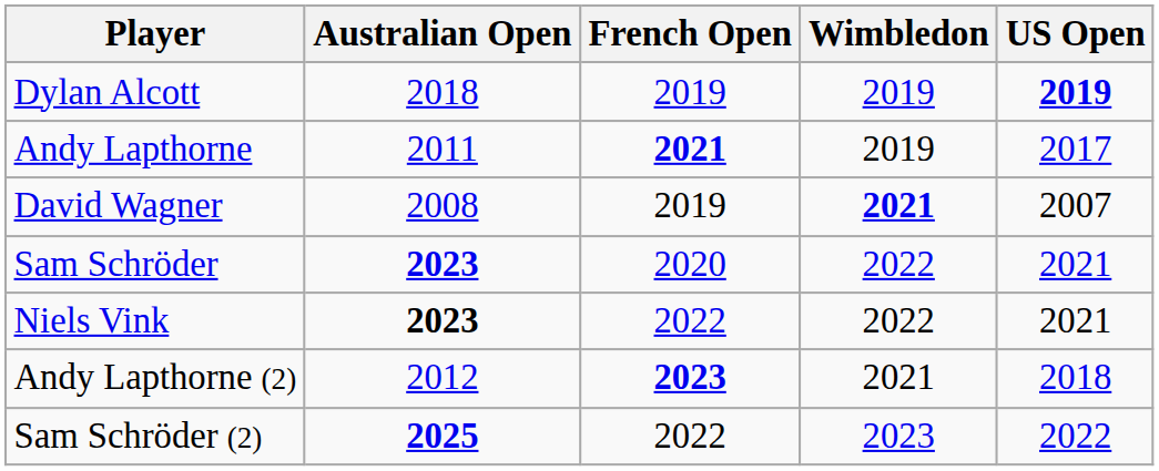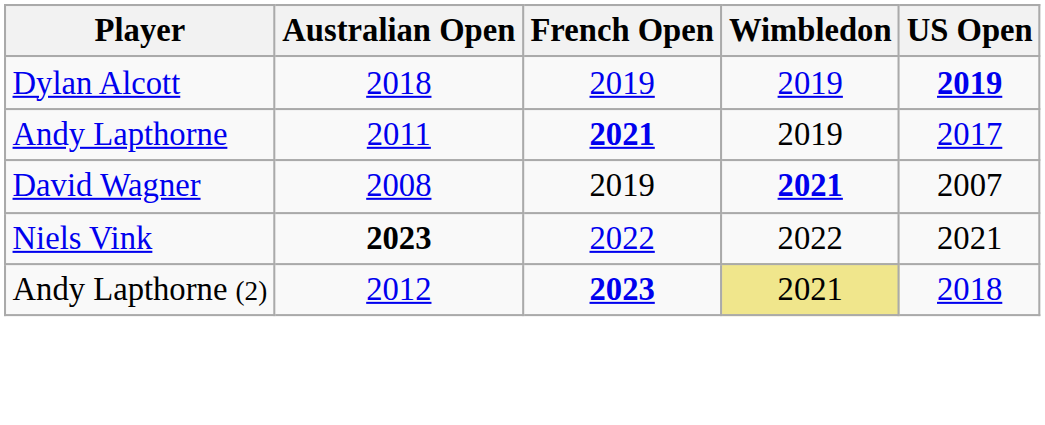- row: Sam Schröder | 2023 | 2020 | 2022 | 2021
Andy Lapthorne (2) | Wimbledon: no background -> khaki background
- row: Sam Schröder (2) | 2025 | 2022 | 2023 | 2022
